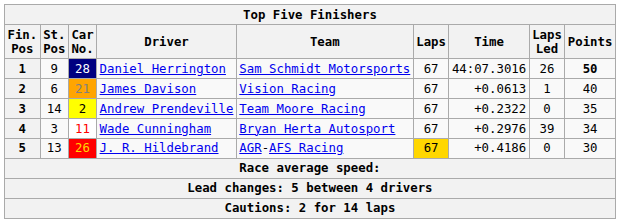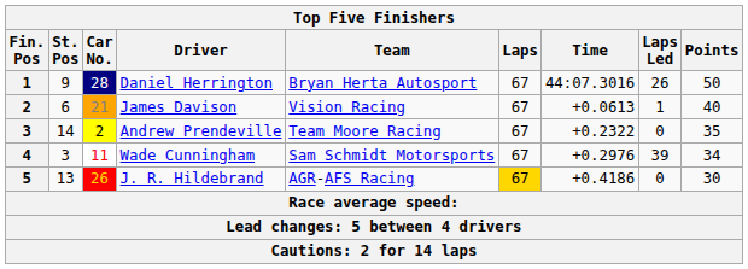Daniel Herrington | Team: Sam Schmidt Motorsports -> Bryan Herta Autosport
Daniel Herrington | Points: bold -> normal
Wade Cunningham | Team: Bryan Herta Autosport -> Sam Schmidt Motorsports
